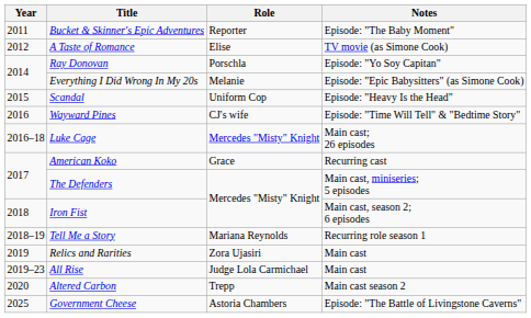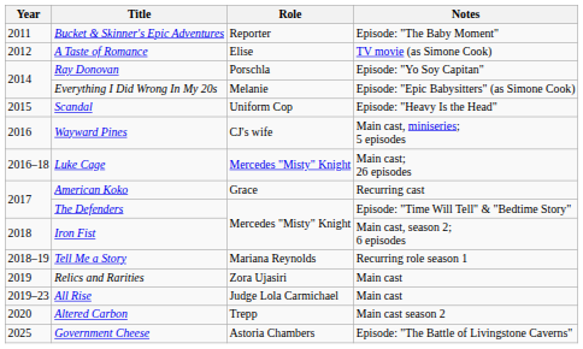Wayward Pines | Notes: Episode: "Time Will Tell" & "Bedtime Story" -> Main cast, miniseries; 5 episodes
The Defenders | Notes: Main cast, miniseries; 5 episodes -> Episode: "Time Will Tell" & "Bedtime Story"
